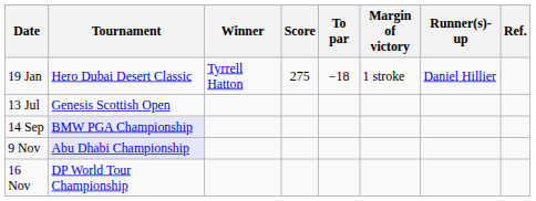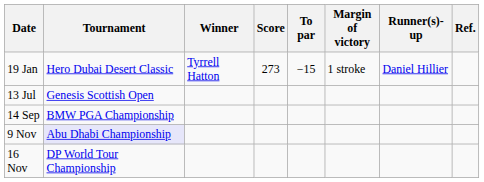19 Jan | Score: 275 -> 273
19 Jan | To par: −18 -> −15
14 Sep | Tournament: lavender background -> no background
